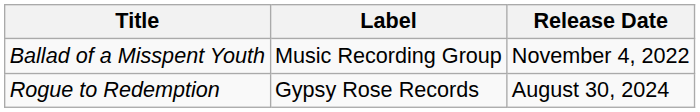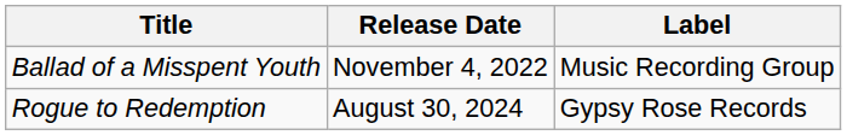columns swapped: Release Date <-> Label
